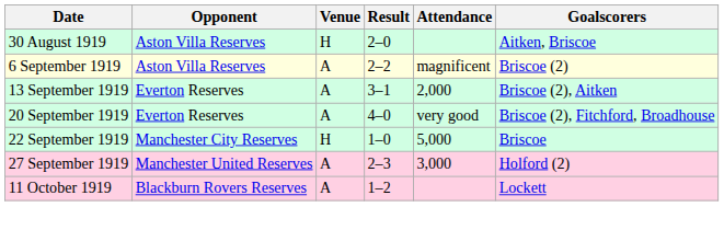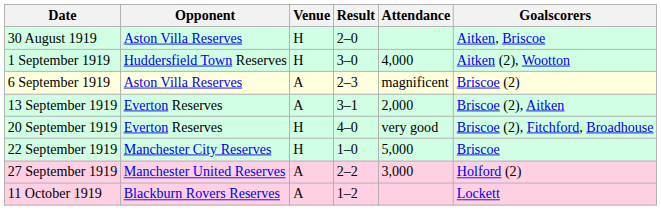+ row: 1 September 1919 | Huddersfield Town Reserves | H | 3–0 | 4,000 | Aitken (2), Wootton
6 September 1919 | Result: 2–2 -> 2–3
20 September 1919 | Venue: A -> H
27 September 1919 | Result: 2–3 -> 2–2
